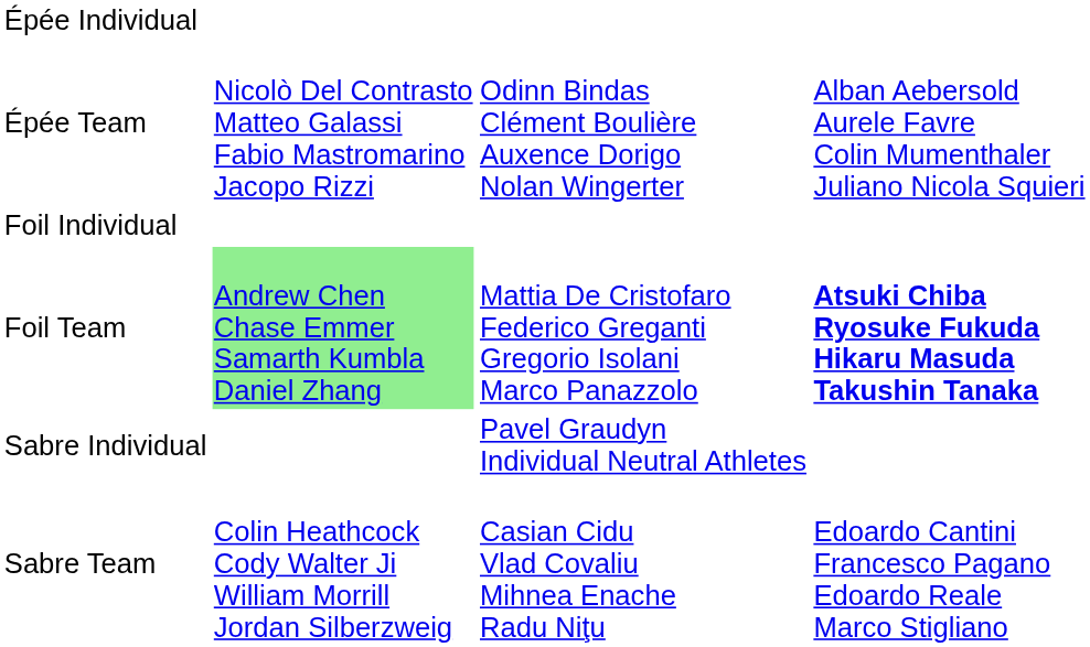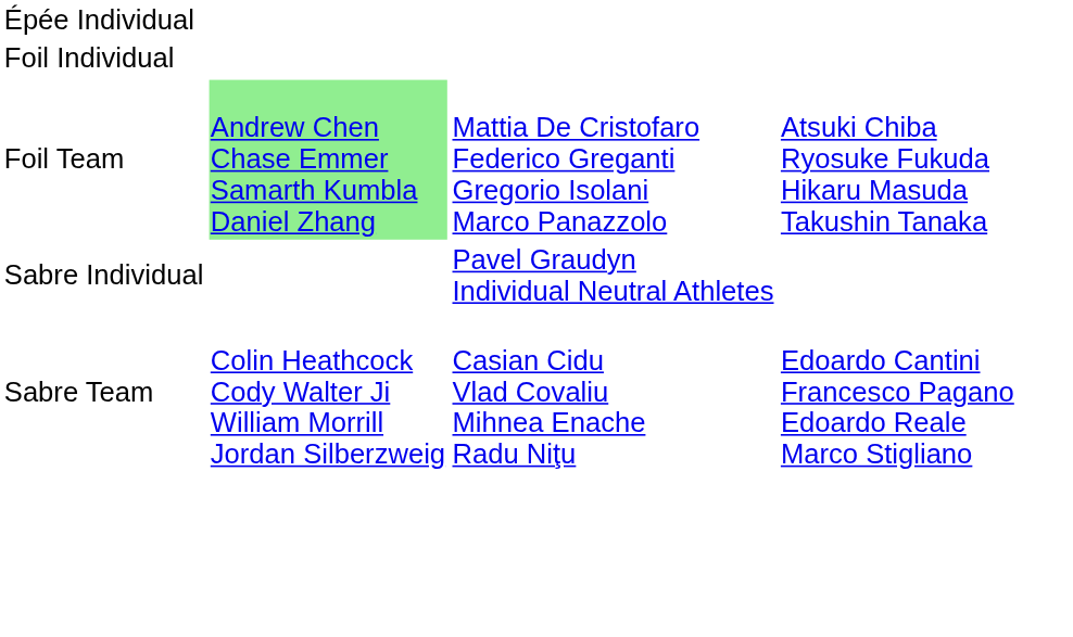- row: Épée Team | Nicolò Del Contrasto Matteo Galassi Fabio Mastromarino Jacopo Rizzi | Odinn Bindas Clément Boulière Auxence Dorigo Nolan Wingerter | Alban Aebersold Aurele Favre Colin Mumenthaler Juliano Nicola Squieri
Foil Team | column 4: bold -> normal
